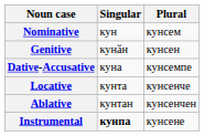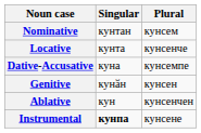Nominative | Singular: кун -> кунтан
rows swapped: Genitive <-> Locative
Ablative | Singular: кунтан -> кун
